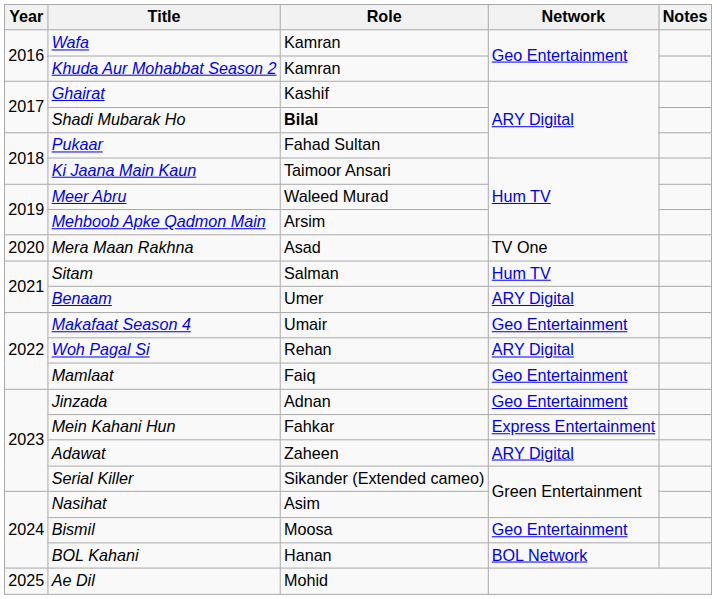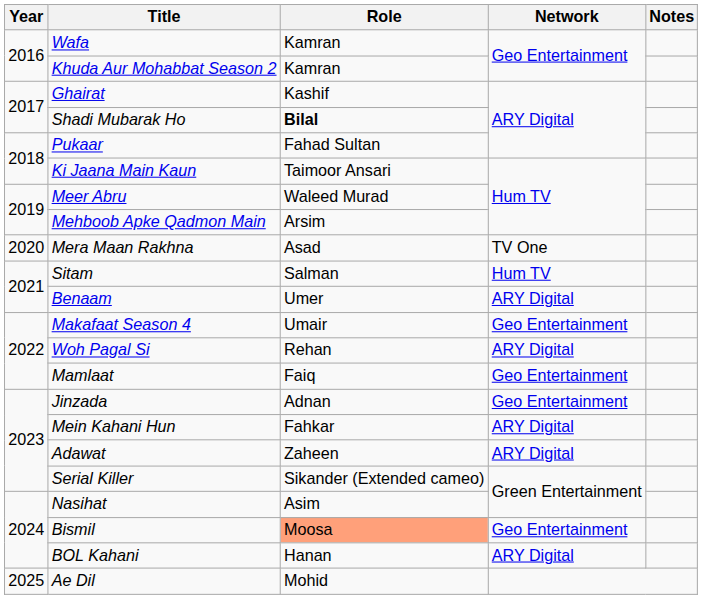Mein Kahani Hun | Network: Express Entertainment -> ARY Digital
Bismil | Role: no background -> lightsalmon background
BOL Kahani | Network: BOL Network -> ARY Digital
